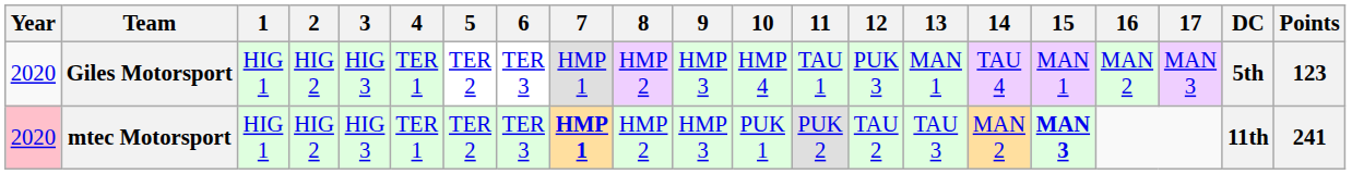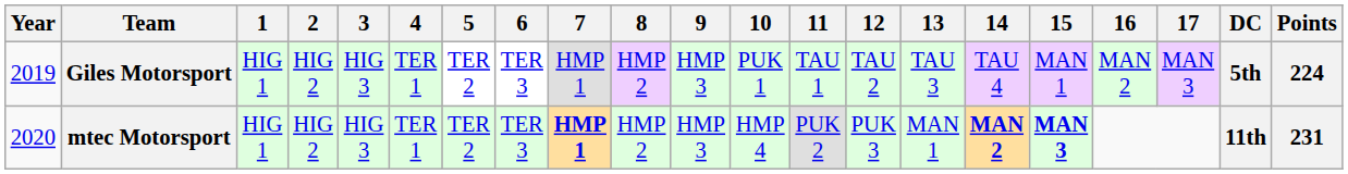Giles Motorsport | Year: 2020 -> 2019
Giles Motorsport | 10: HMP 4 -> PUK 1
Giles Motorsport | 12: PUK 3 -> TAU 2
Giles Motorsport | 13: MAN 1 -> TAU 3
Giles Motorsport | Points: 123 -> 224
mtec Motorsport | Year: pink background -> no background
mtec Motorsport | 10: PUK 1 -> HMP 4
mtec Motorsport | 12: TAU 2 -> PUK 3
mtec Motorsport | 13: TAU 3 -> MAN 1
mtec Motorsport | 14: normal -> bold
mtec Motorsport | Points: 241 -> 231
